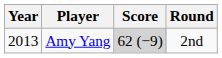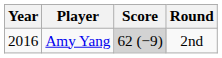Amy Yang | Year: 2013 -> 2016
